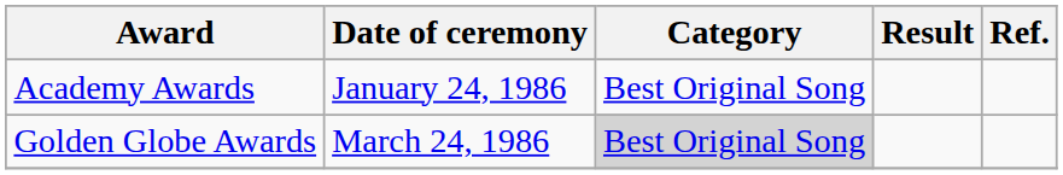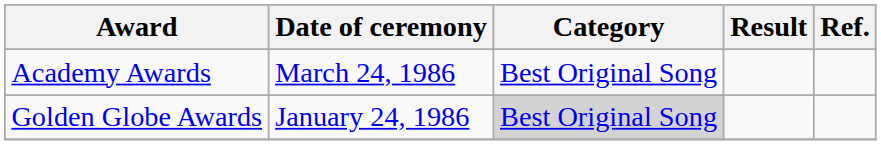Academy Awards | Date of ceremony: January 24, 1986 -> March 24, 1986
Golden Globe Awards | Date of ceremony: March 24, 1986 -> January 24, 1986
